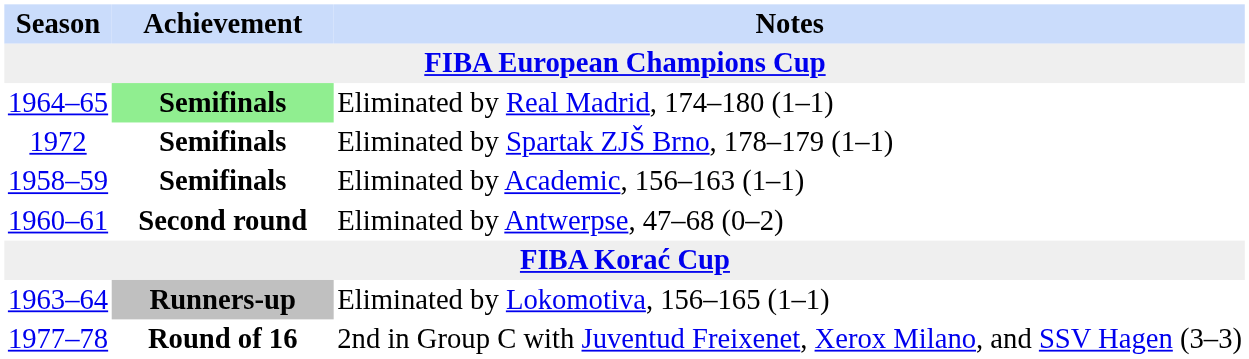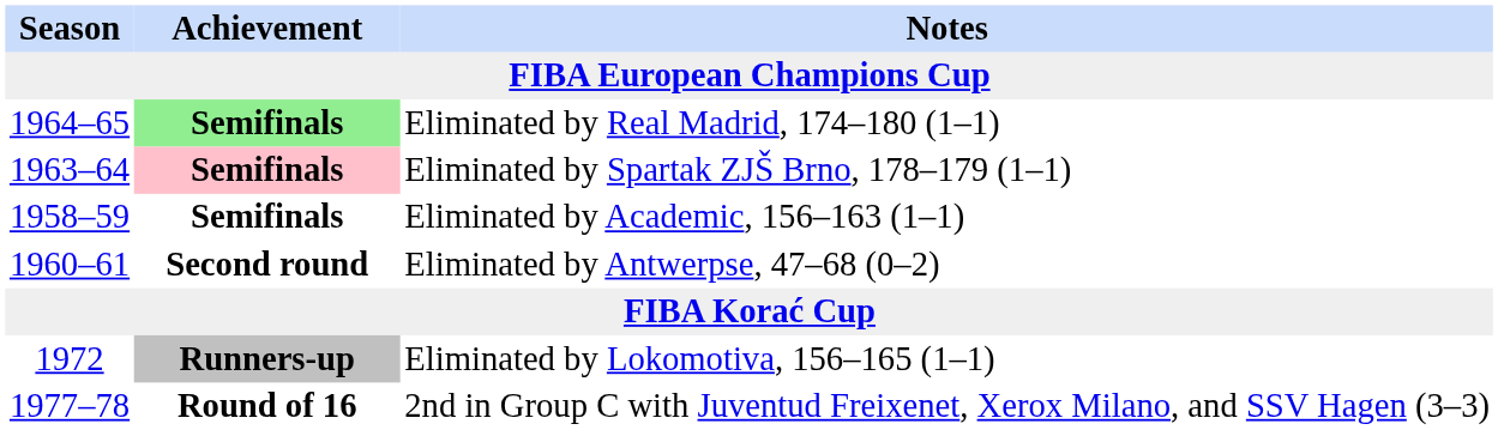Eliminated by Spartak ZJŠ Brno, 178–179 (1–1) | Season: 1972 -> 1963–64
Eliminated by Spartak ZJŠ Brno, 178–179 (1–1) | Achievement: no background -> pink background
Eliminated by Lokomotiva, 156–165 (1–1) | Season: 1963–64 -> 1972
